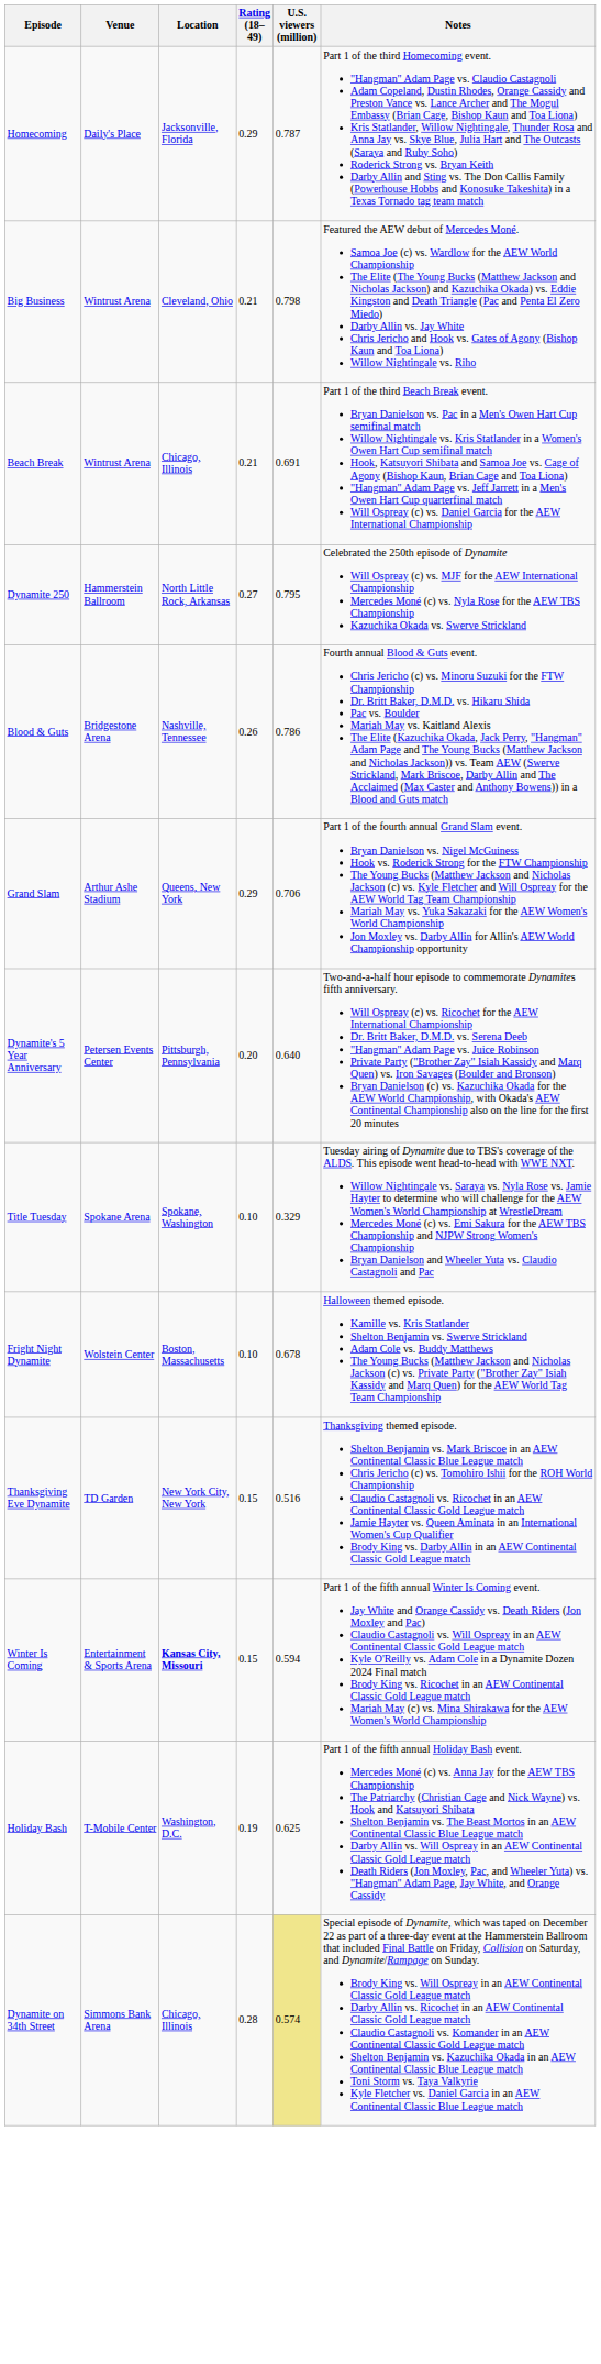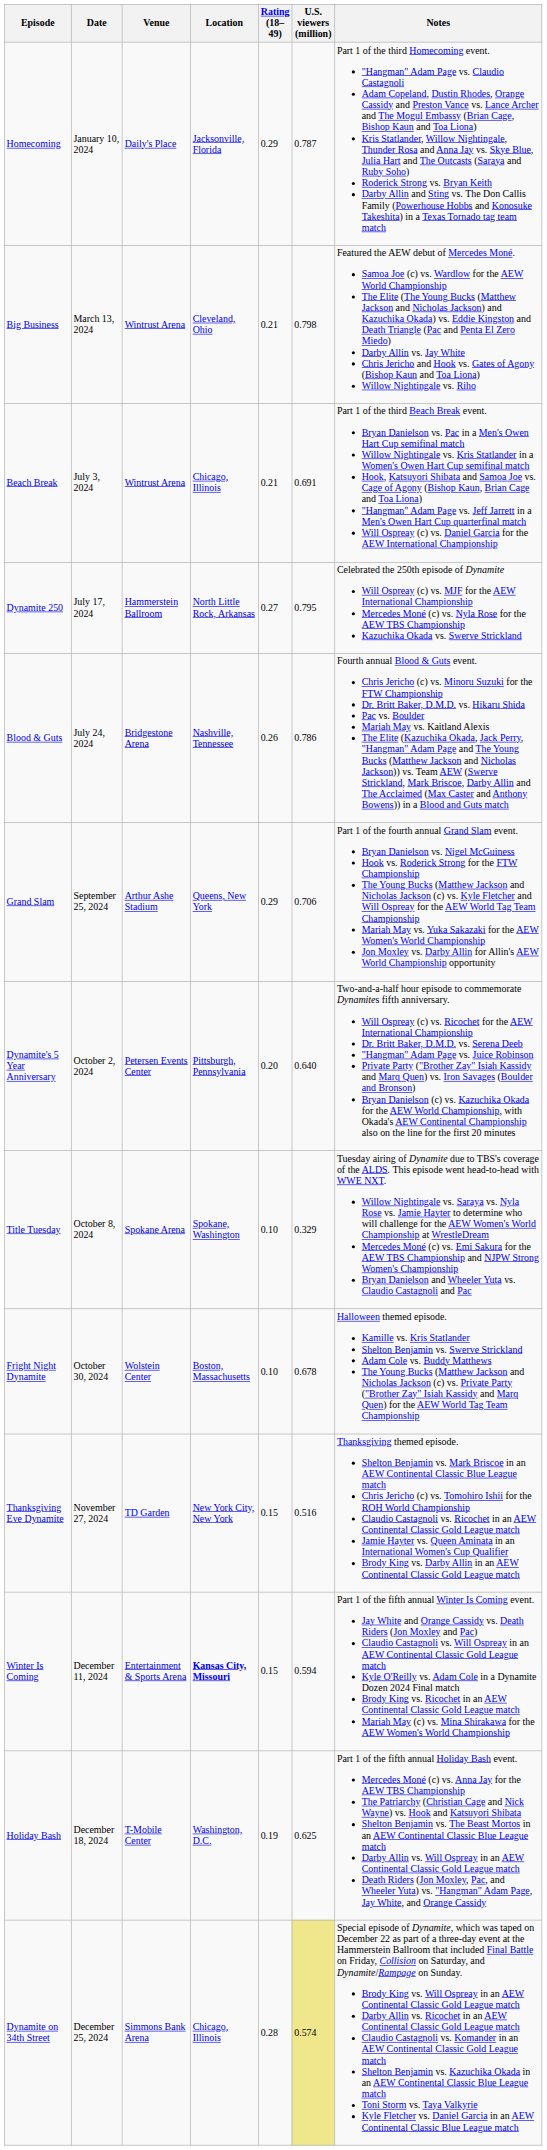+ column: Date | January 10, 2024 | March 13, 2024 | July 3, 2024 | July 17, 2024 | July 24, 2024 | September 25, 2024 | October 2, 2024 | October 8, 2024 | October 30, 2024 | November 27, 2024 | December 11, 2024 | December 18, 2024 | December 25, 2024
